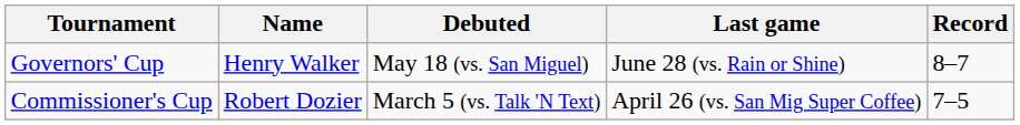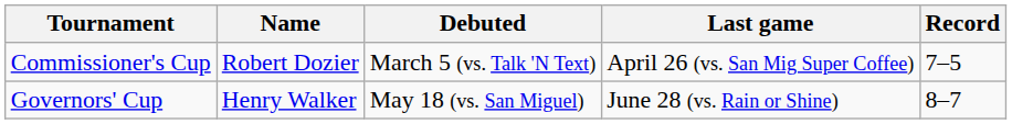rows swapped: Commissioner's Cup <-> Governors' Cup
